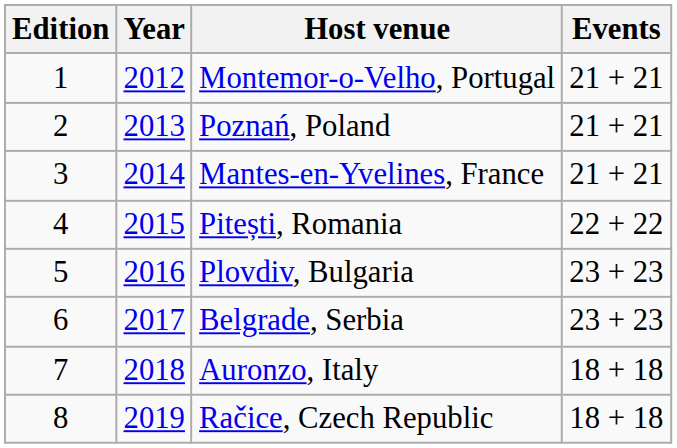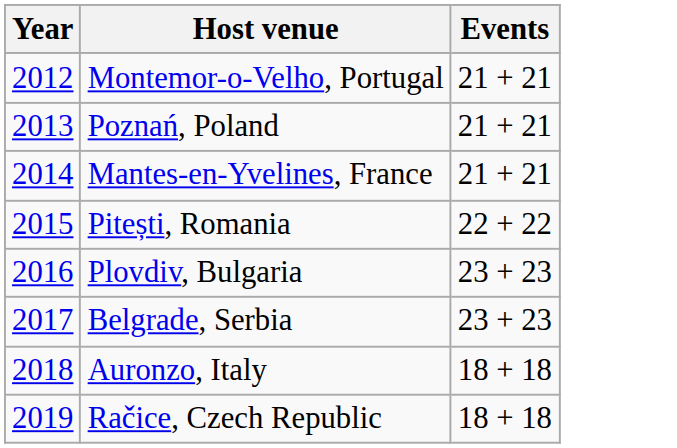- column: Edition | 1 | 2 | 3 | 4 | 5 | 6 | 7 | 8
